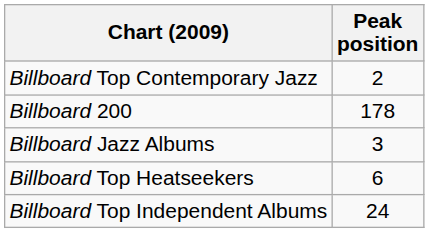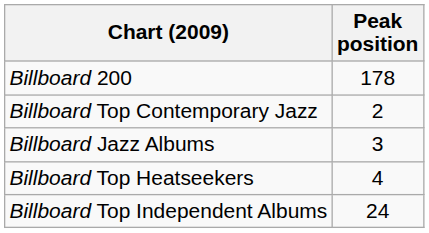rows swapped: Billboard 200 <-> Billboard Top Contemporary Jazz
Billboard Top Heatseekers | Peak position: 6 -> 4
